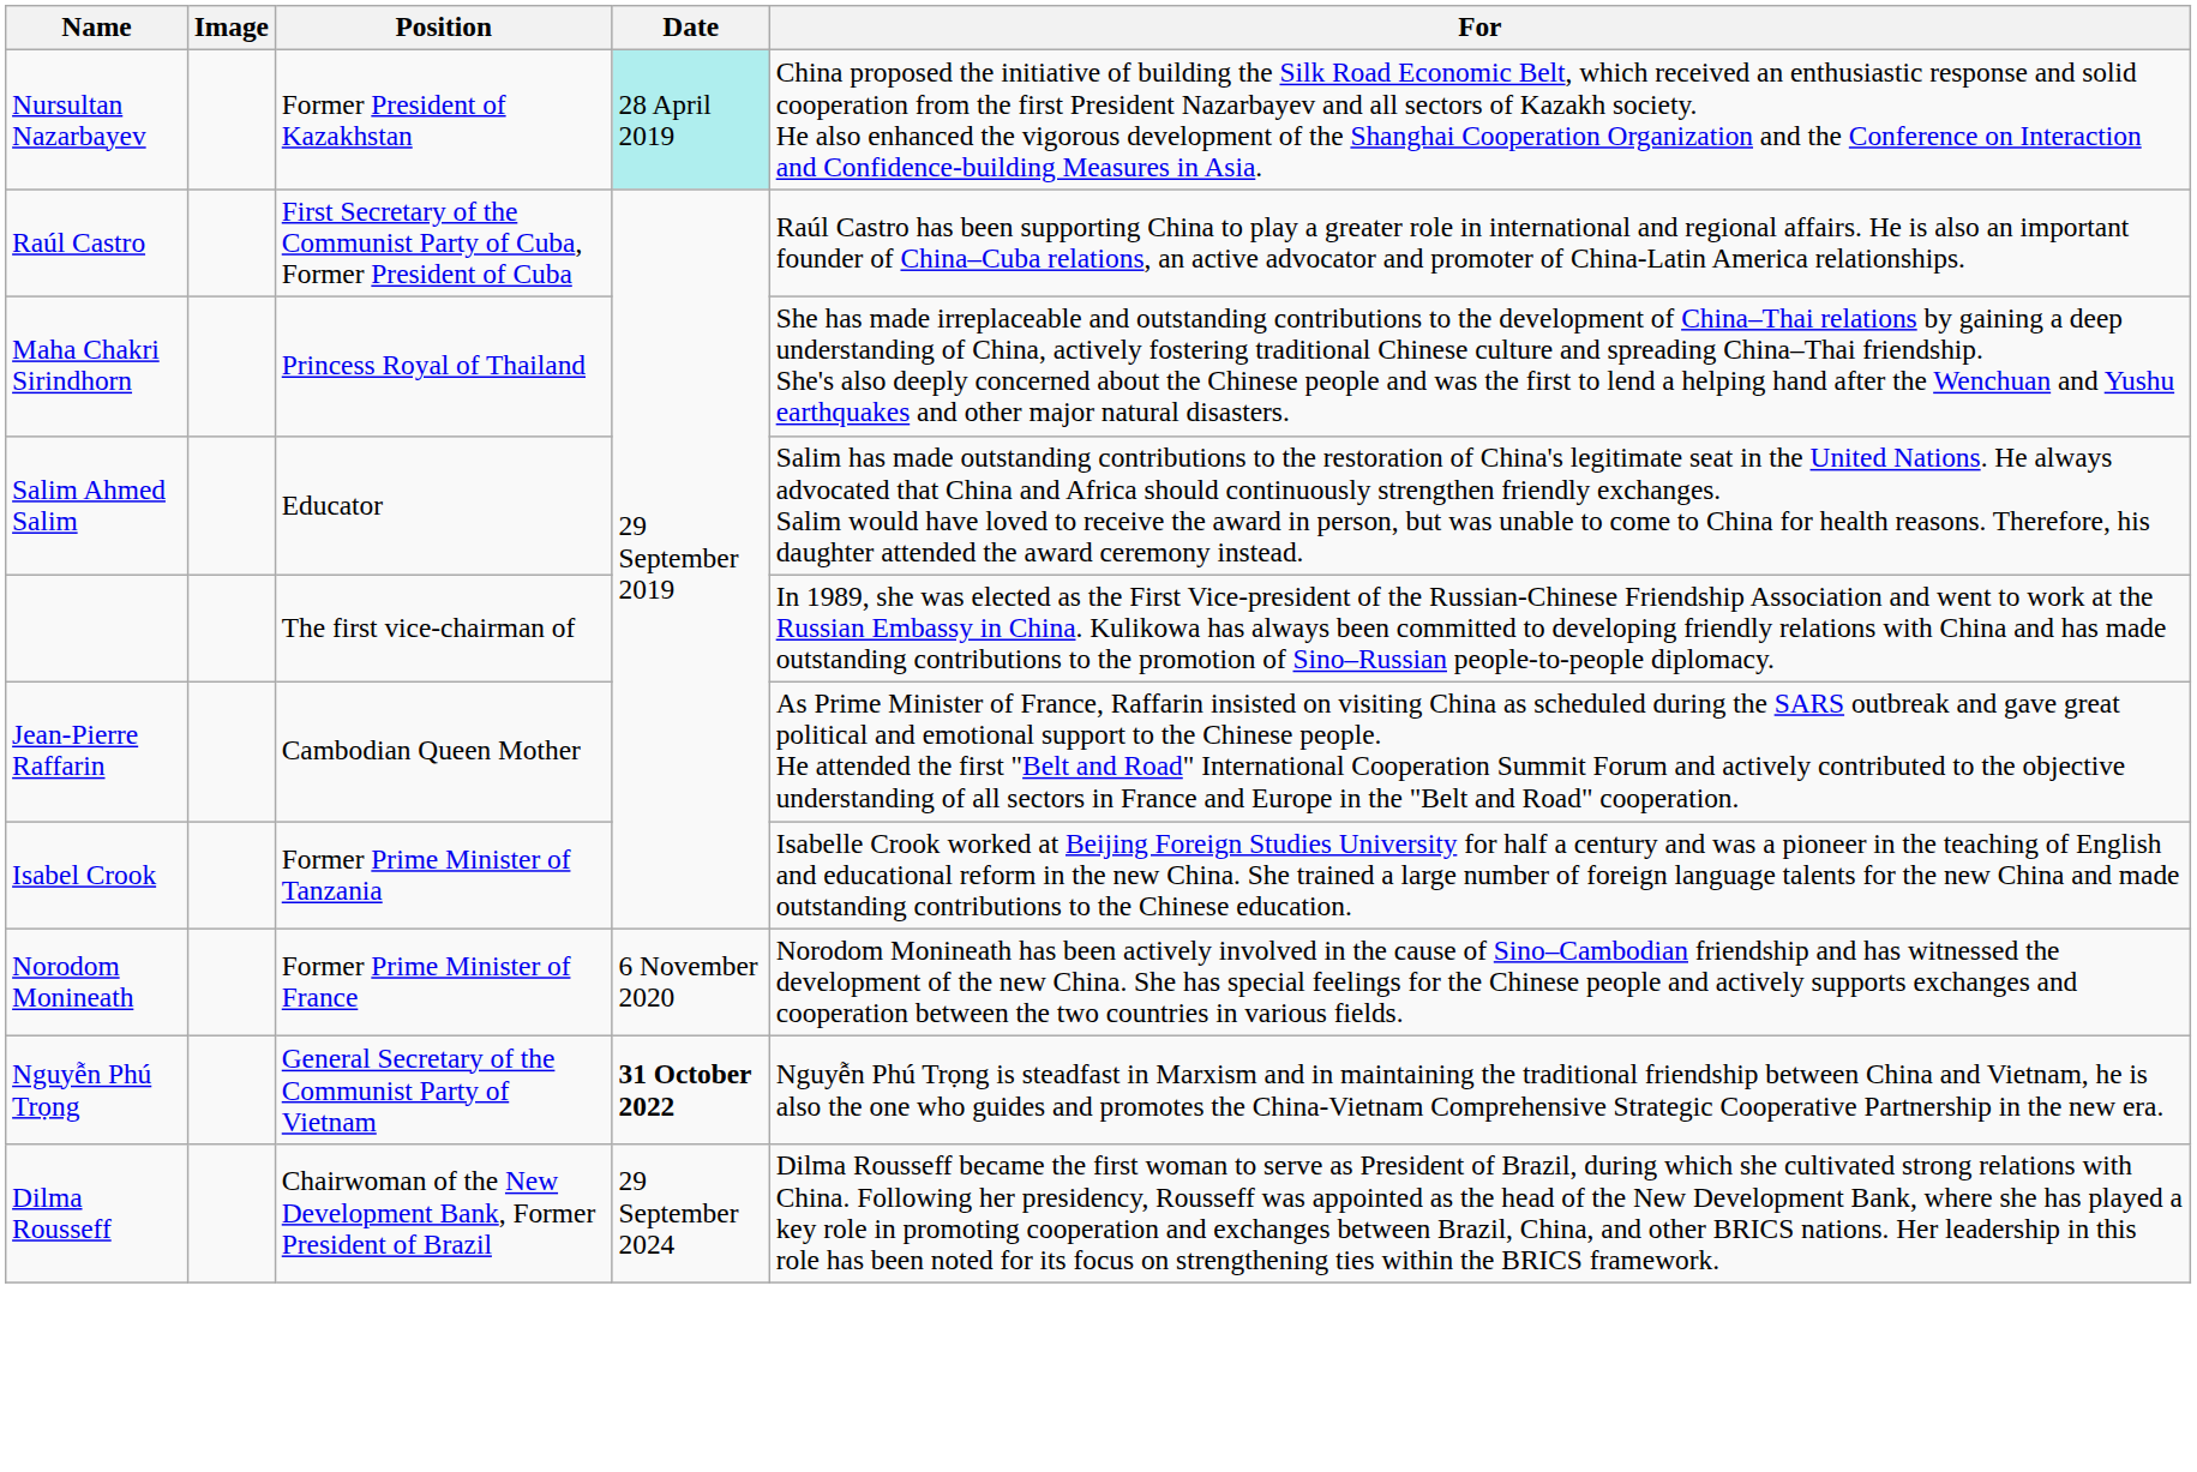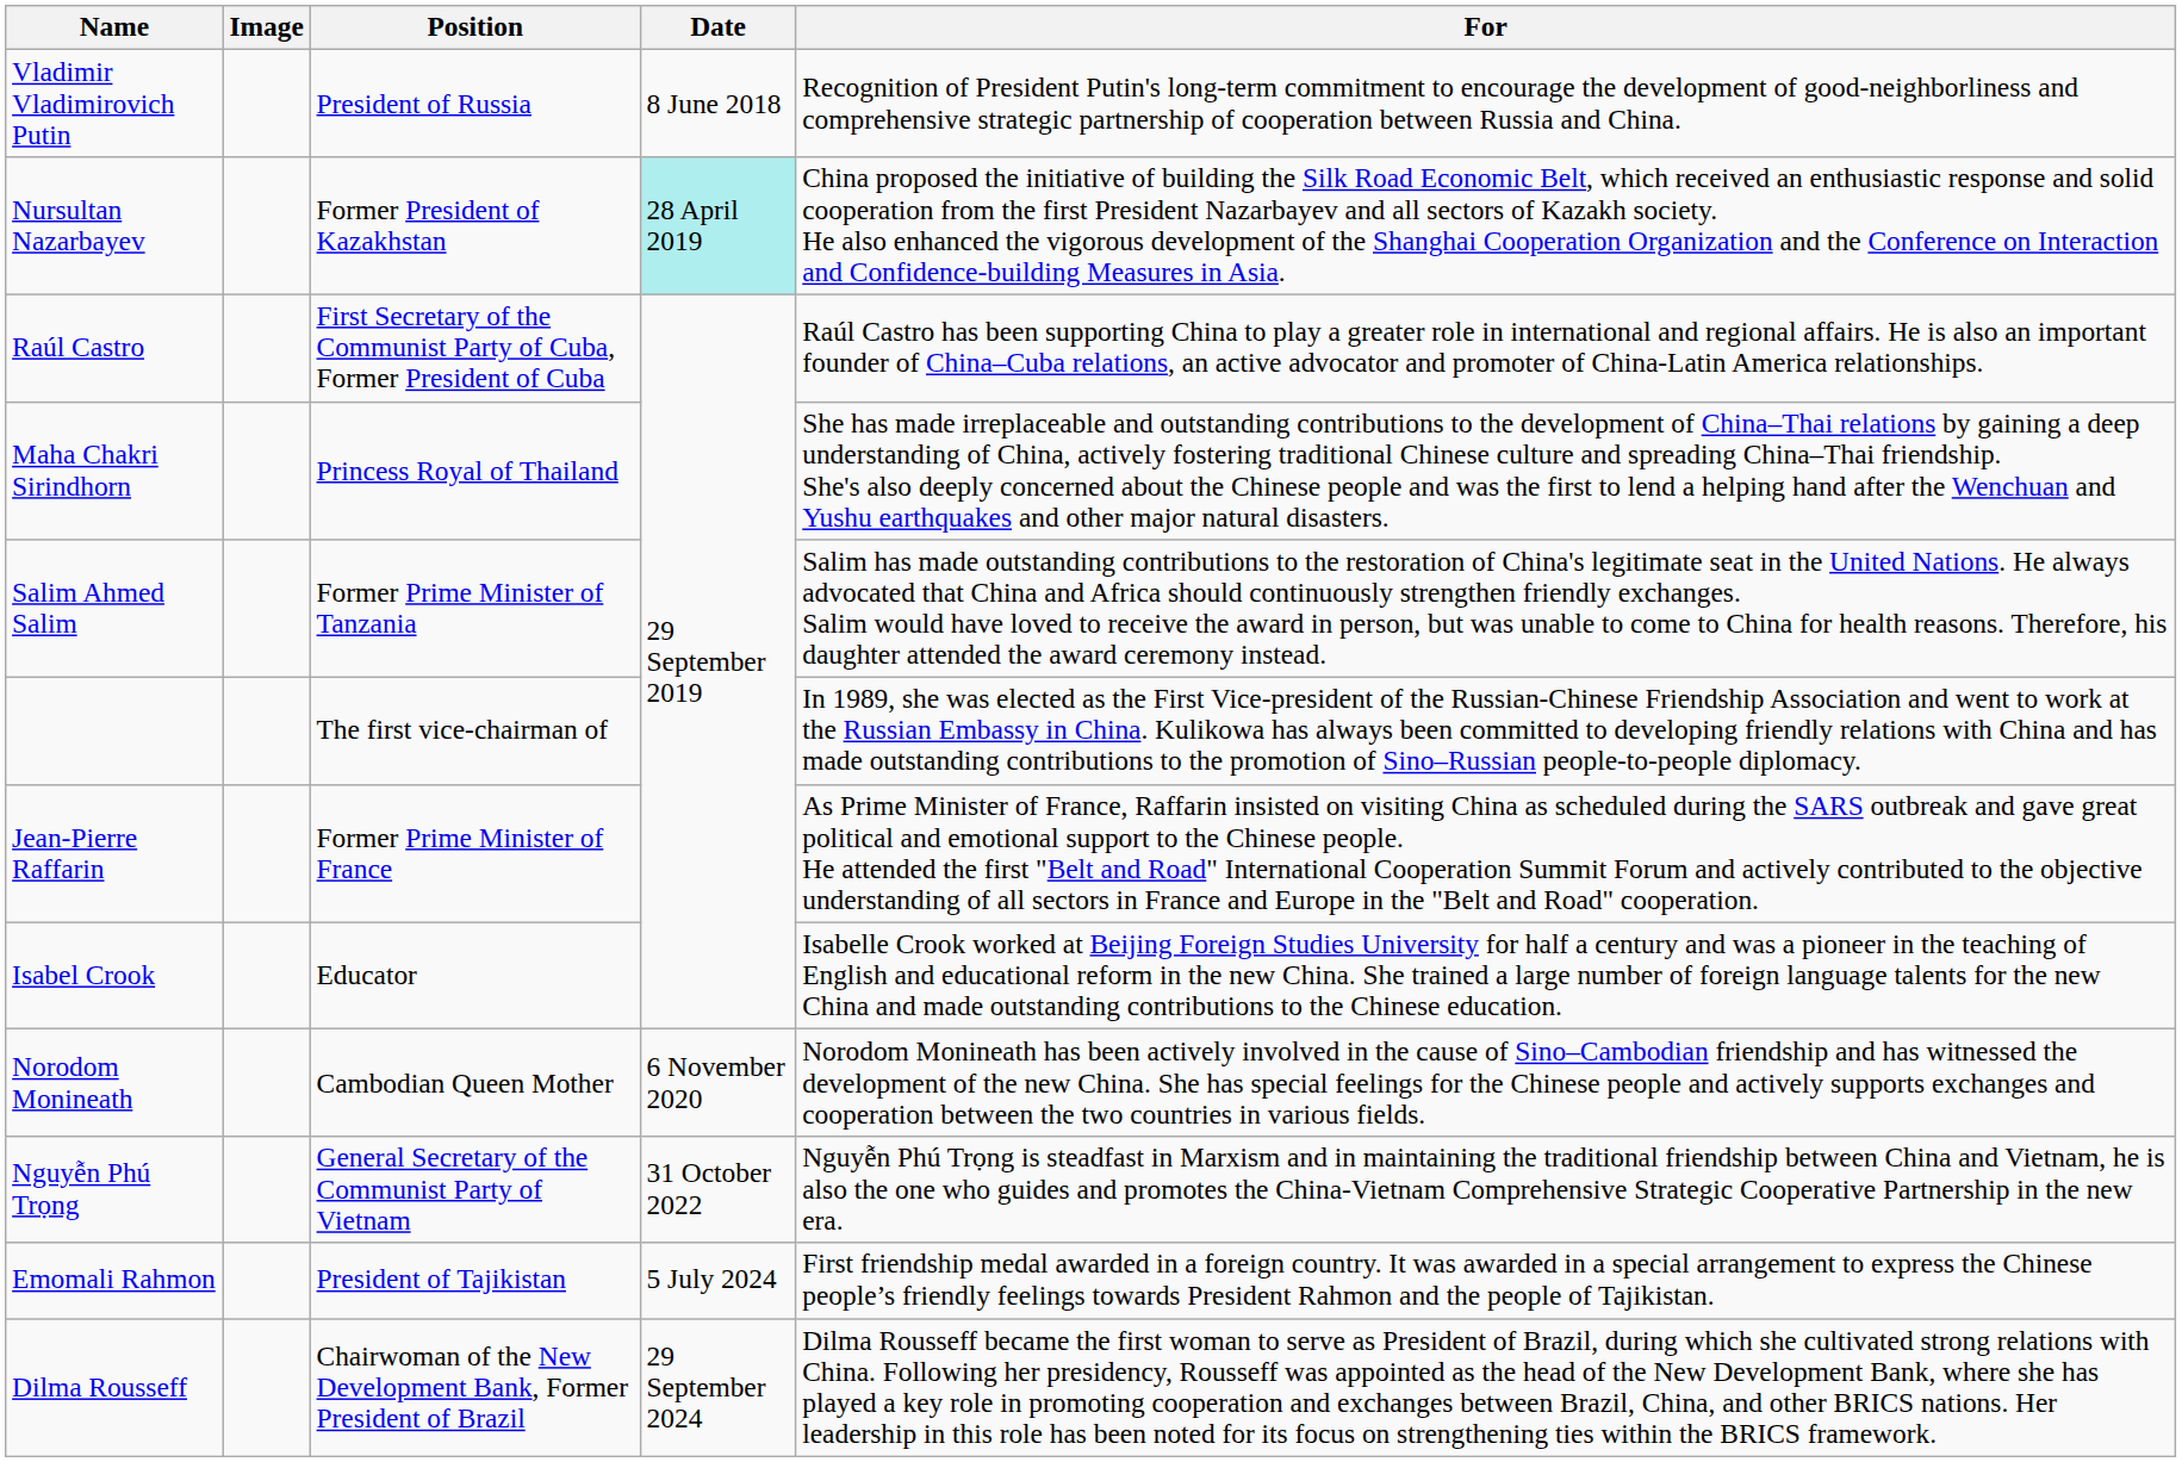+ row: Vladimir Vladimirovich Putin | President of Russia | 8 June 2018 | Recognition of President Putin's long-term commitment to encourage the development of good-neighborliness and comprehensive strategic partnership of cooperation between Russia and China.
Salim Ahmed Salim | Position: Educator -> Former Prime Minister of Tanzania
Jean-Pierre Raffarin | Position: Cambodian Queen Mother -> Former Prime Minister of France
Isabel Crook | Position: Former Prime Minister of Tanzania -> Educator
Norodom Monineath | Position: Former Prime Minister of France -> Cambodian Queen Mother
Nguyễn Phú Trọng | Date: bold -> normal
+ row: Emomali Rahmon | President of Tajikistan | 5 July 2024 | First friendship medal awarded in a foreign country. It was awarded in a special arrangement to express the Chinese people’s friendly feelings towards President Rahmon and the people of Tajikistan.
